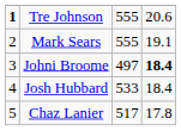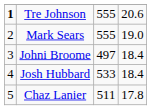Mark Sears | column 4: 19.1 -> 19.0
Johni Broome | column 4: bold -> normal
Chaz Lanier | column 3: 517 -> 511
